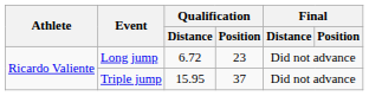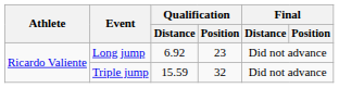Long jump | Qualification / Distance: 6.72 -> 6.92
Triple jump | Qualification / Distance: 15.95 -> 15.59
Triple jump | Qualification / Position: 37 -> 32
